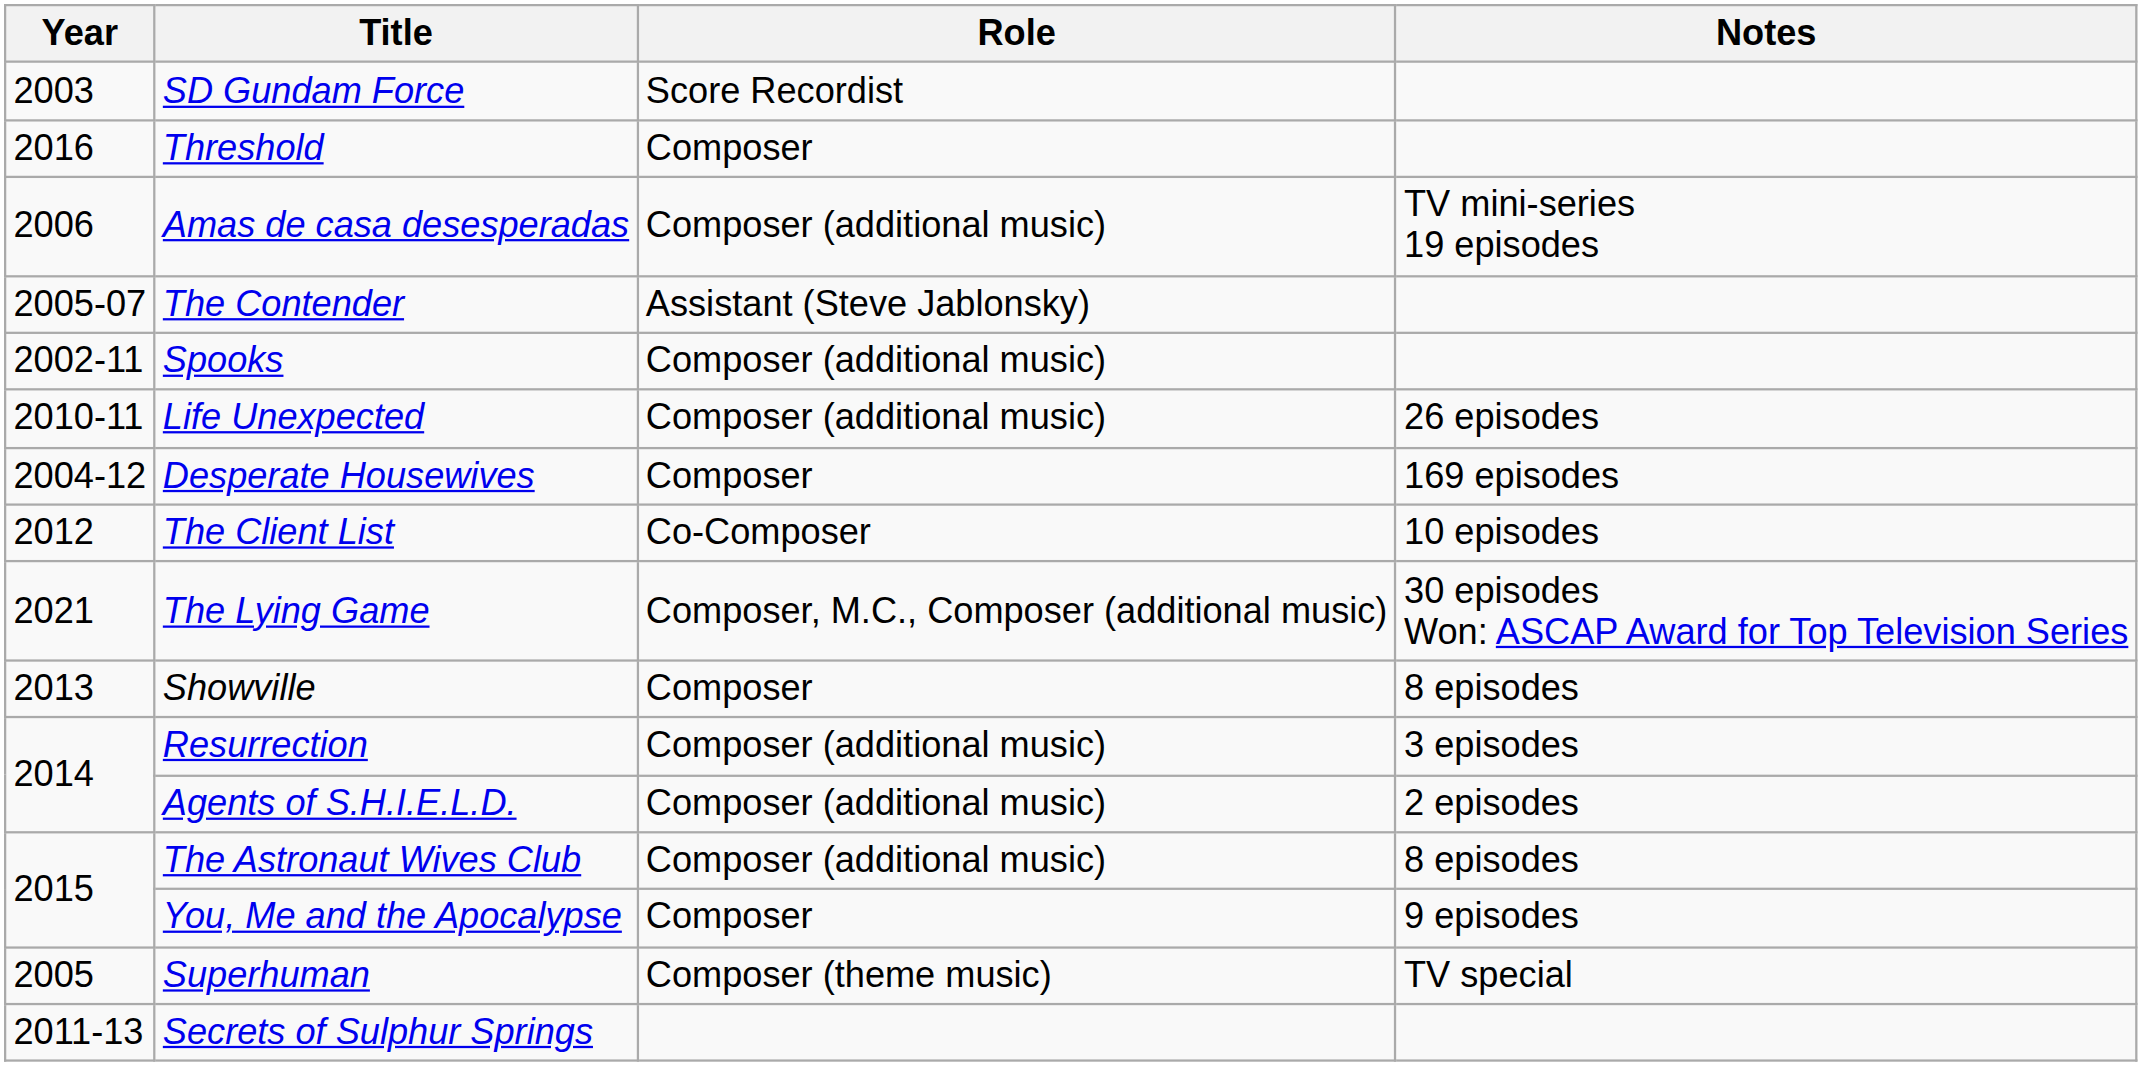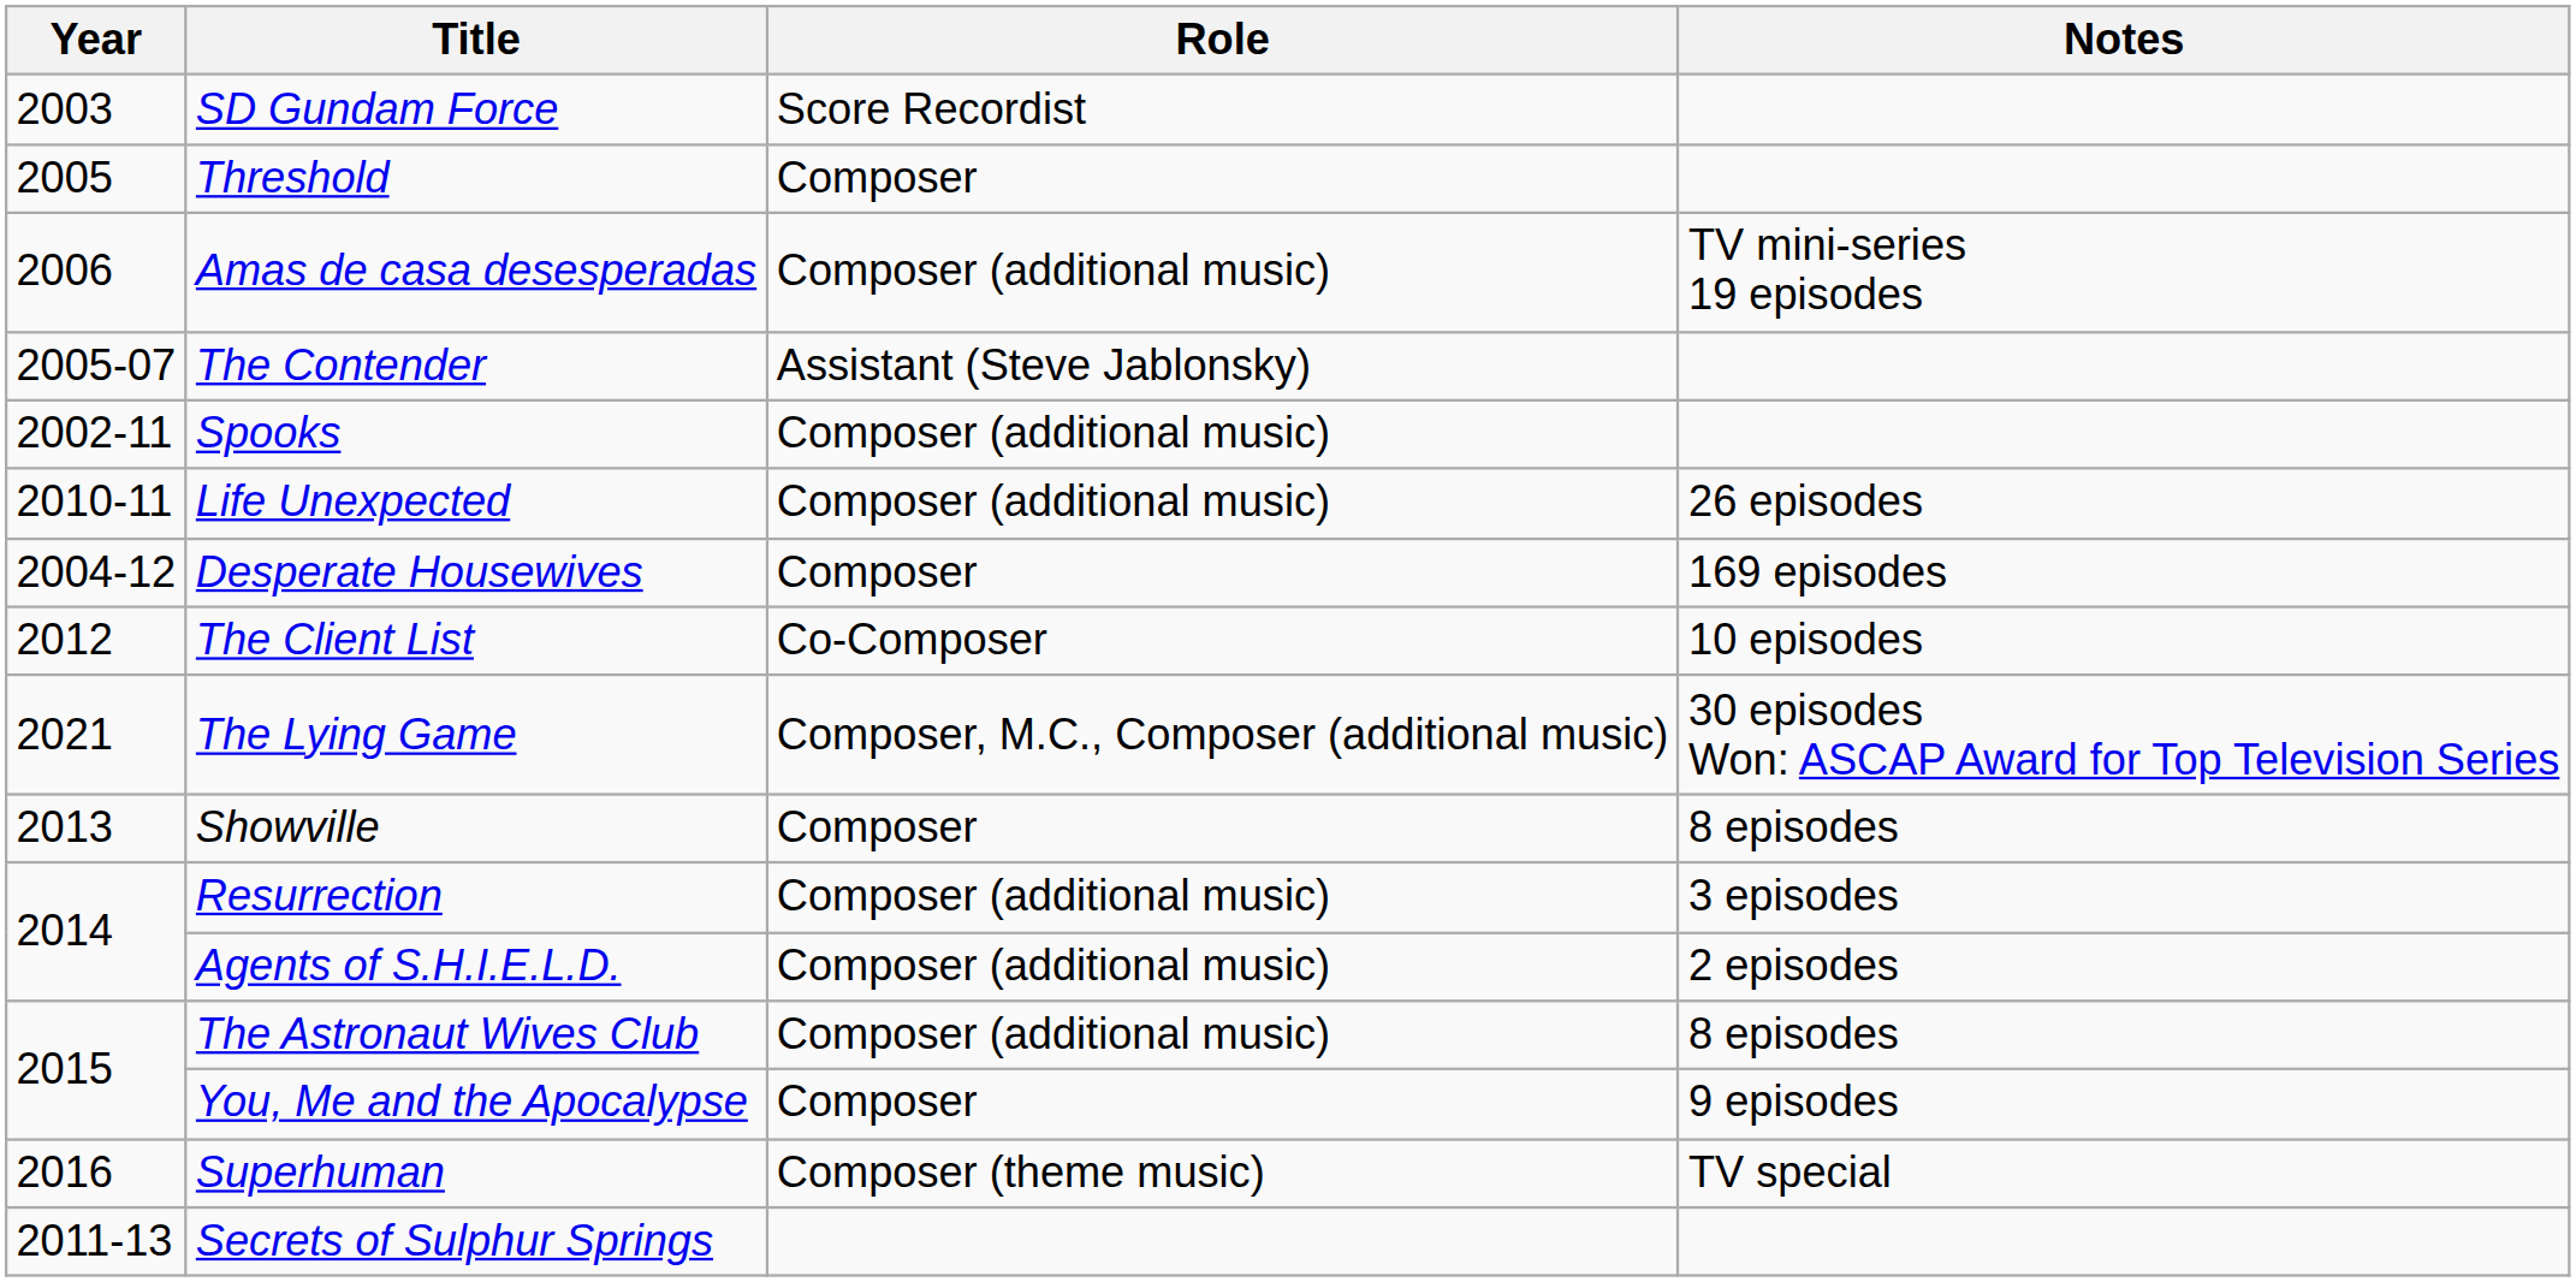Threshold | Year: 2016 -> 2005
Superhuman | Year: 2005 -> 2016
